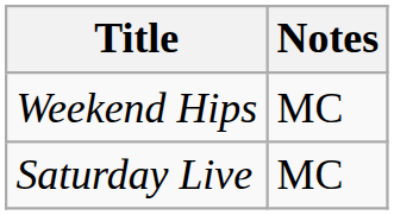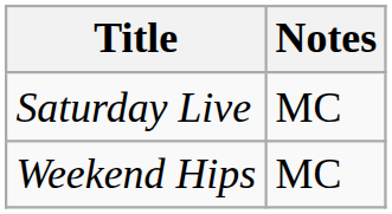rows swapped: Saturday Live <-> Weekend Hips
